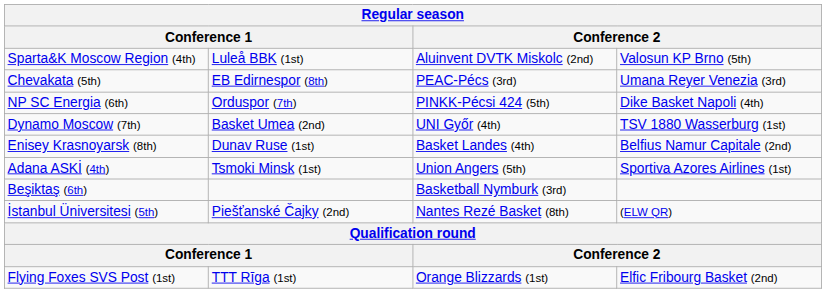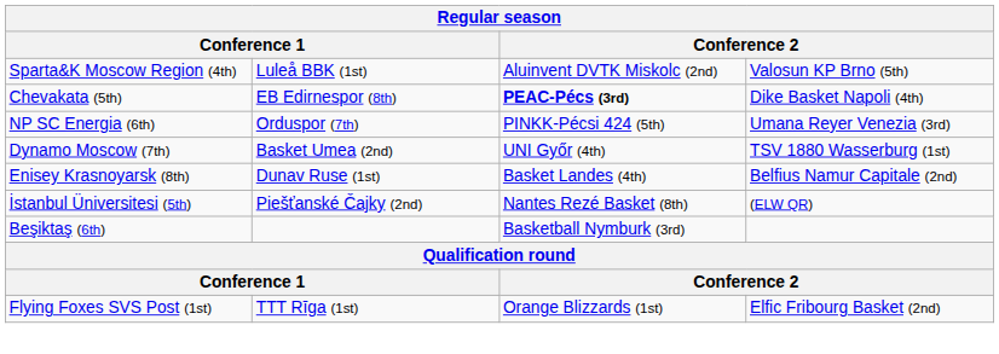Chevakata (5th) | column 3: normal -> bold
Chevakata (5th) | column 4: Umana Reyer Venezia (3rd) -> Dike Basket Napoli (4th)
NP SC Energia (6th) | column 4: Dike Basket Napoli (4th) -> Umana Reyer Venezia (3rd)
- row: Adana ASKİ (4th) | Tsmoki Minsk (1st) | Union Angers (5th) | Sportiva Azores Airlines (1st)
rows swapped: İstanbul Üniversitesi (5th) <-> Beşiktaş (6th)
